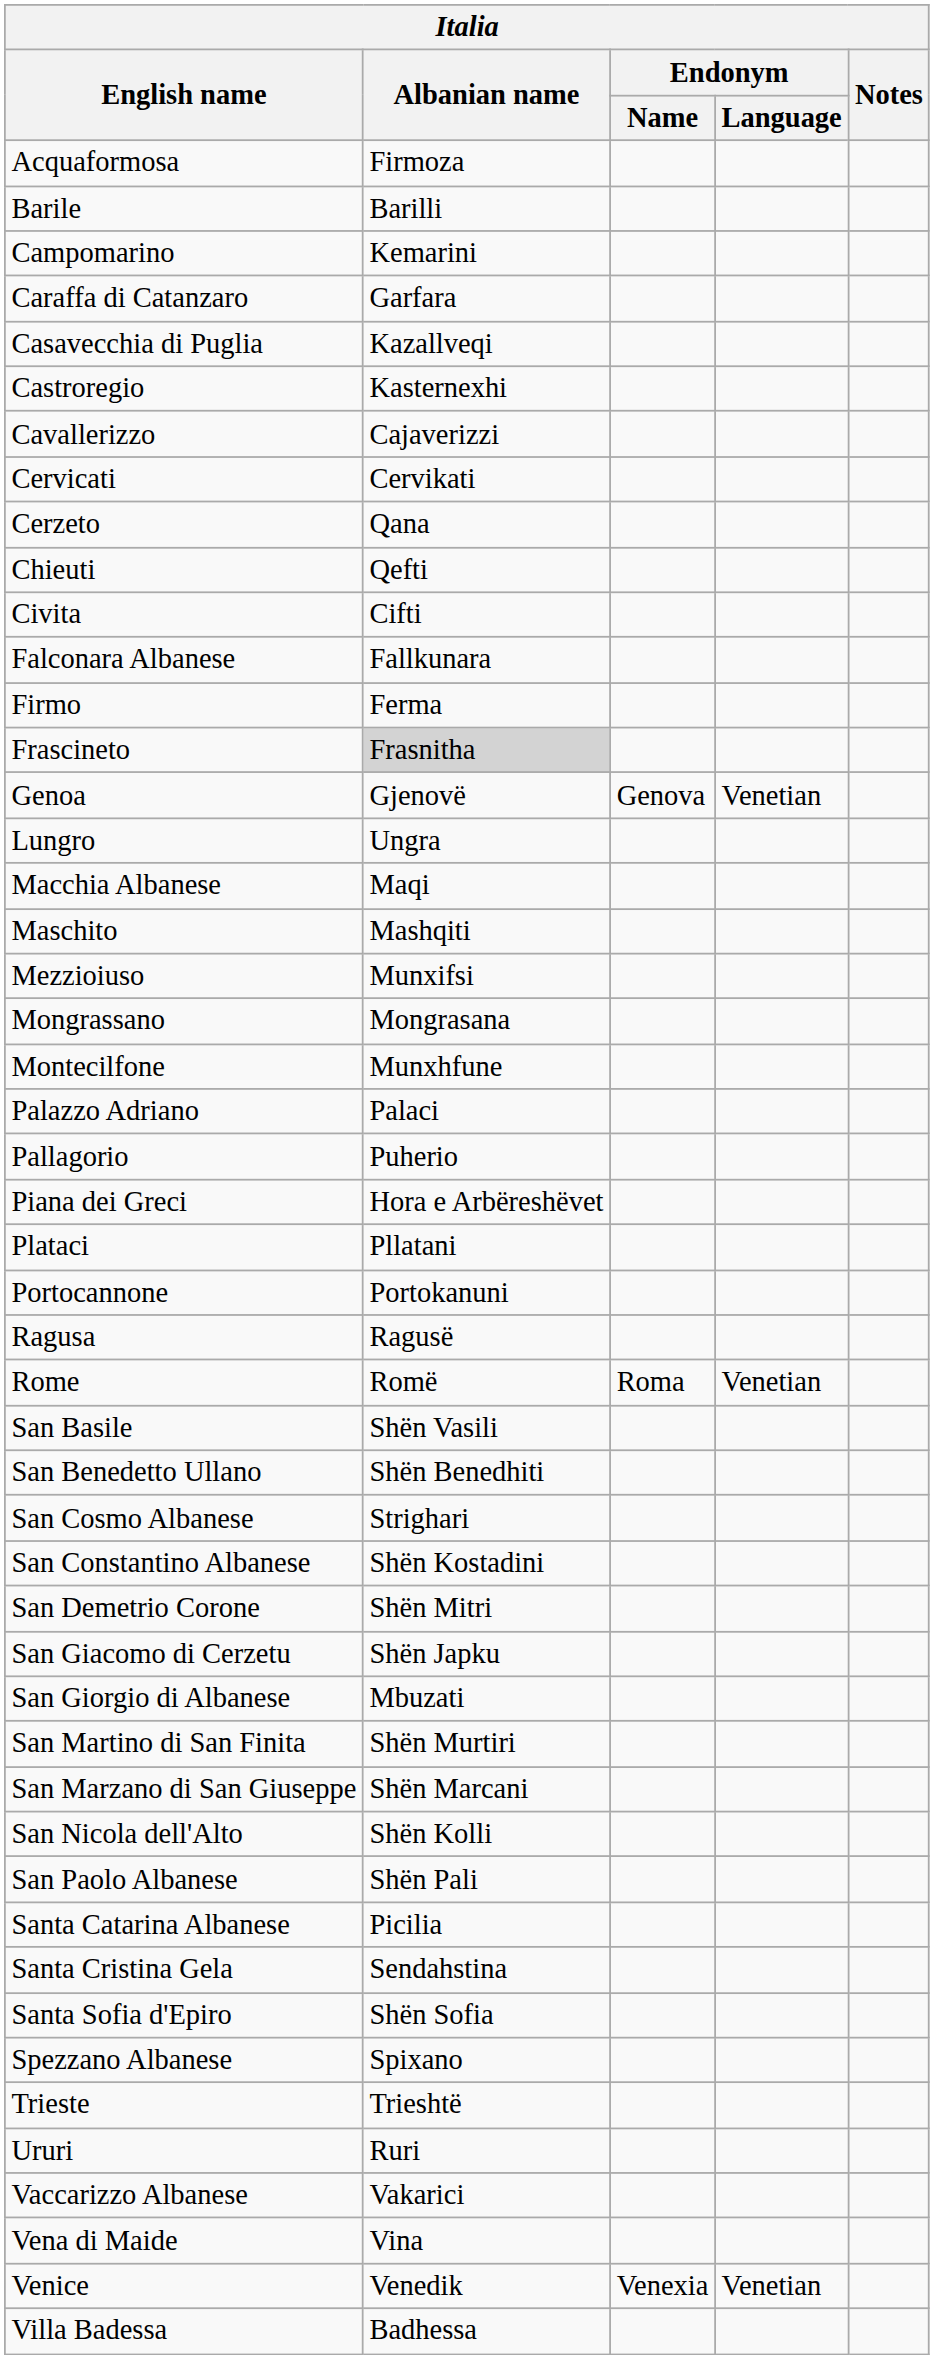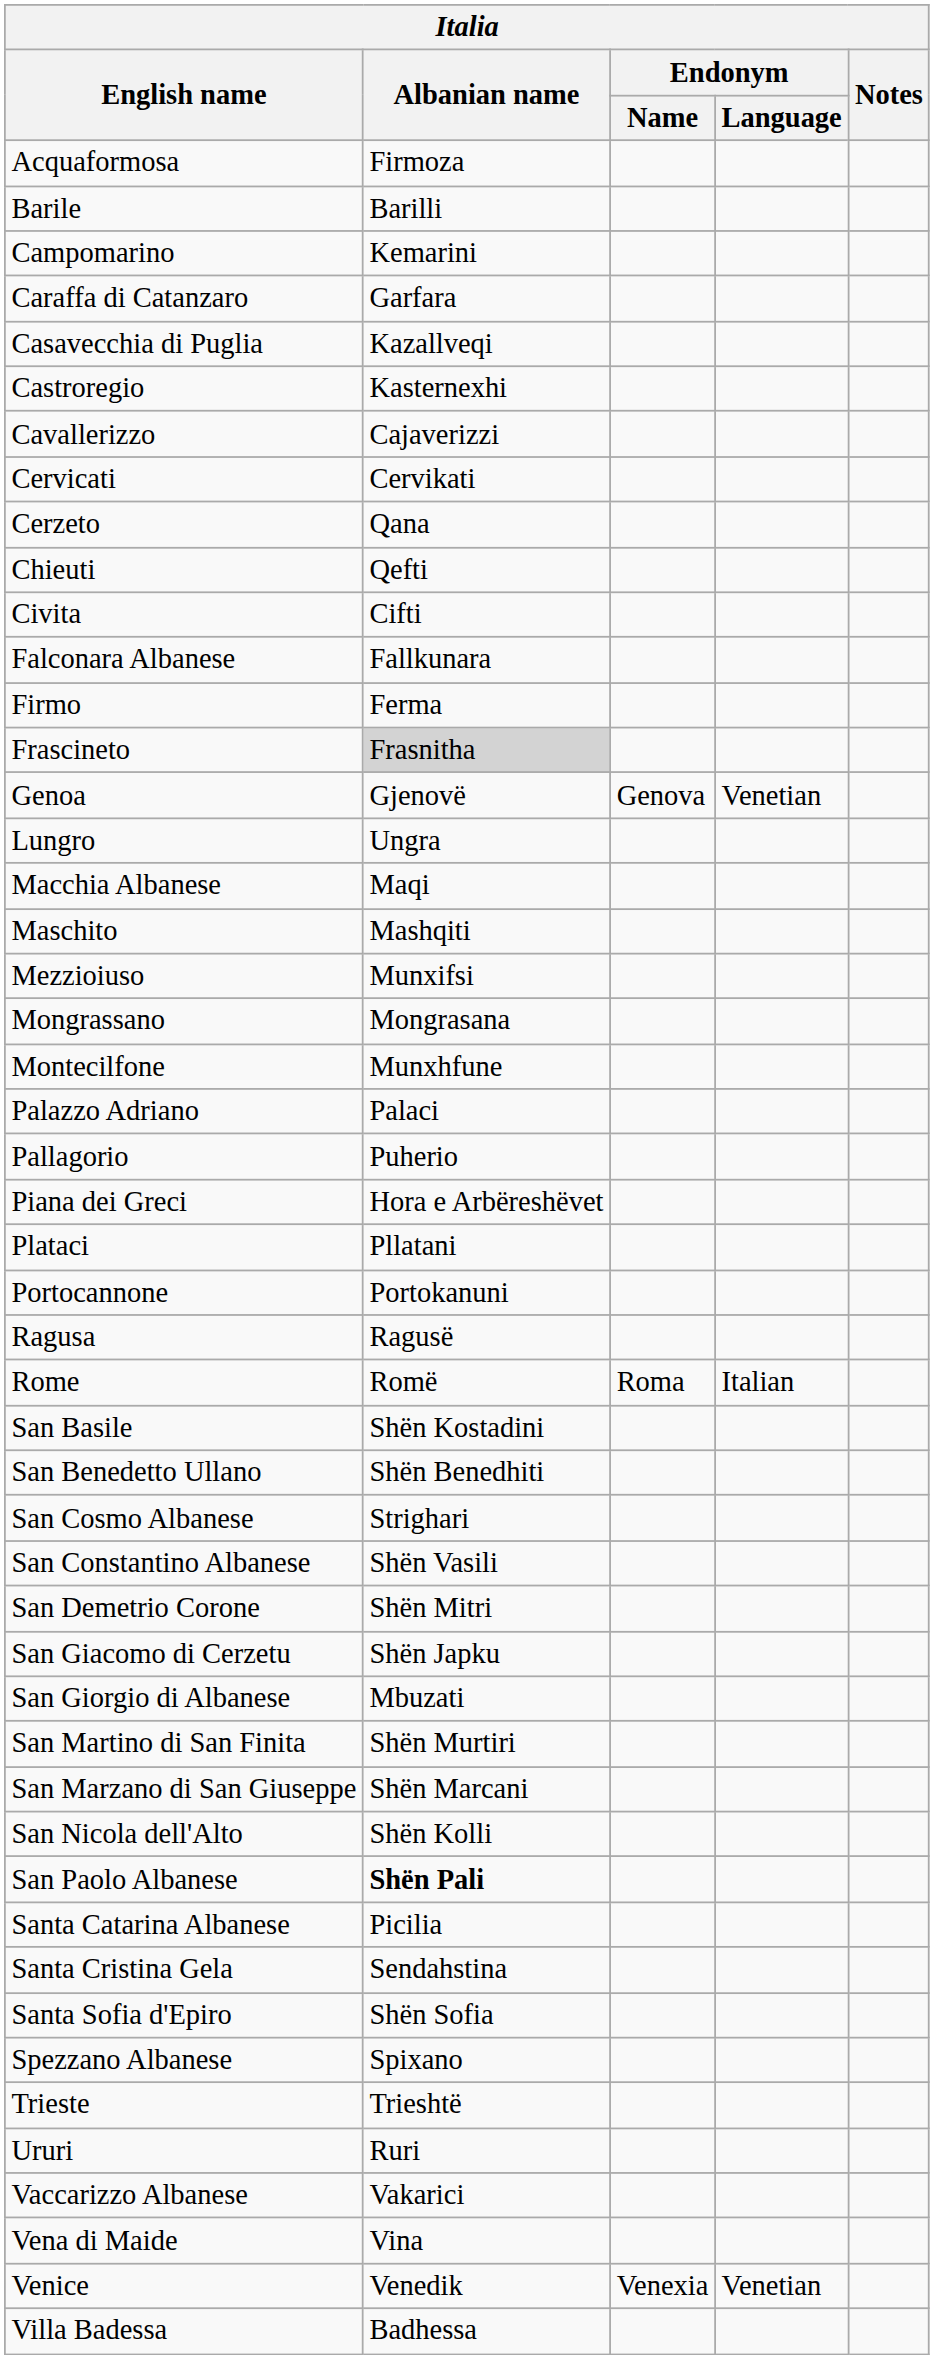Rome | Endonym / Language: Venetian -> Italian
San Basile | Albanian name: Shën Vasili -> Shën Kostadini
San Constantino Albanese | Albanian name: Shën Kostadini -> Shën Vasili
San Paolo Albanese | Albanian name: normal -> bold
